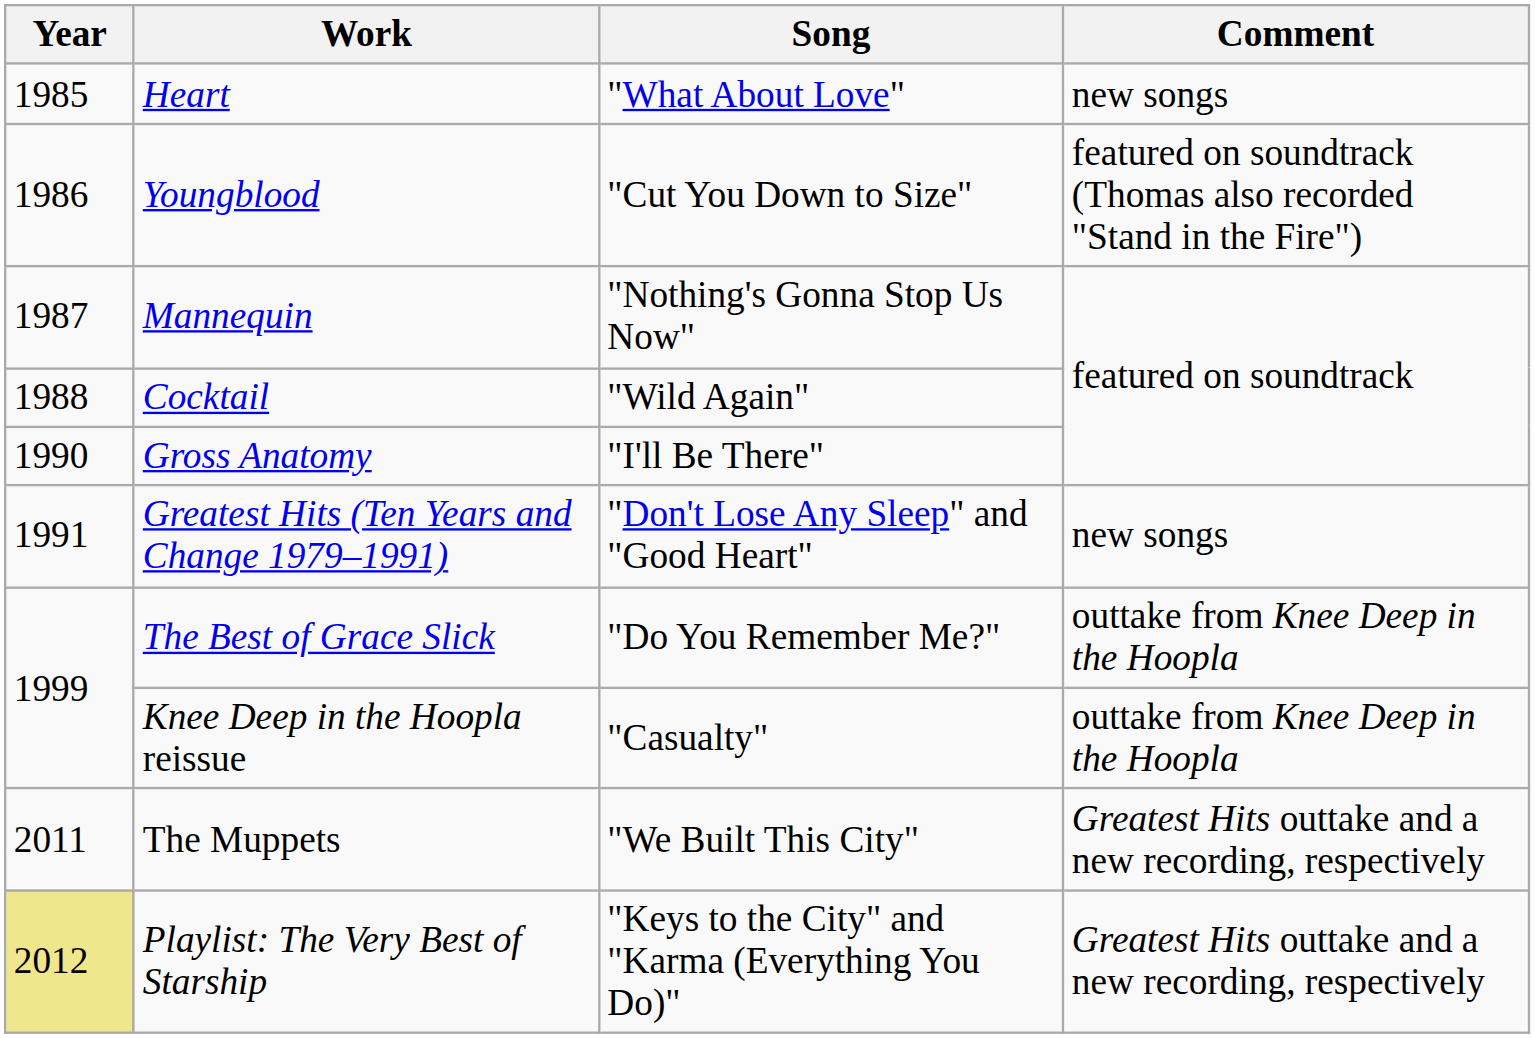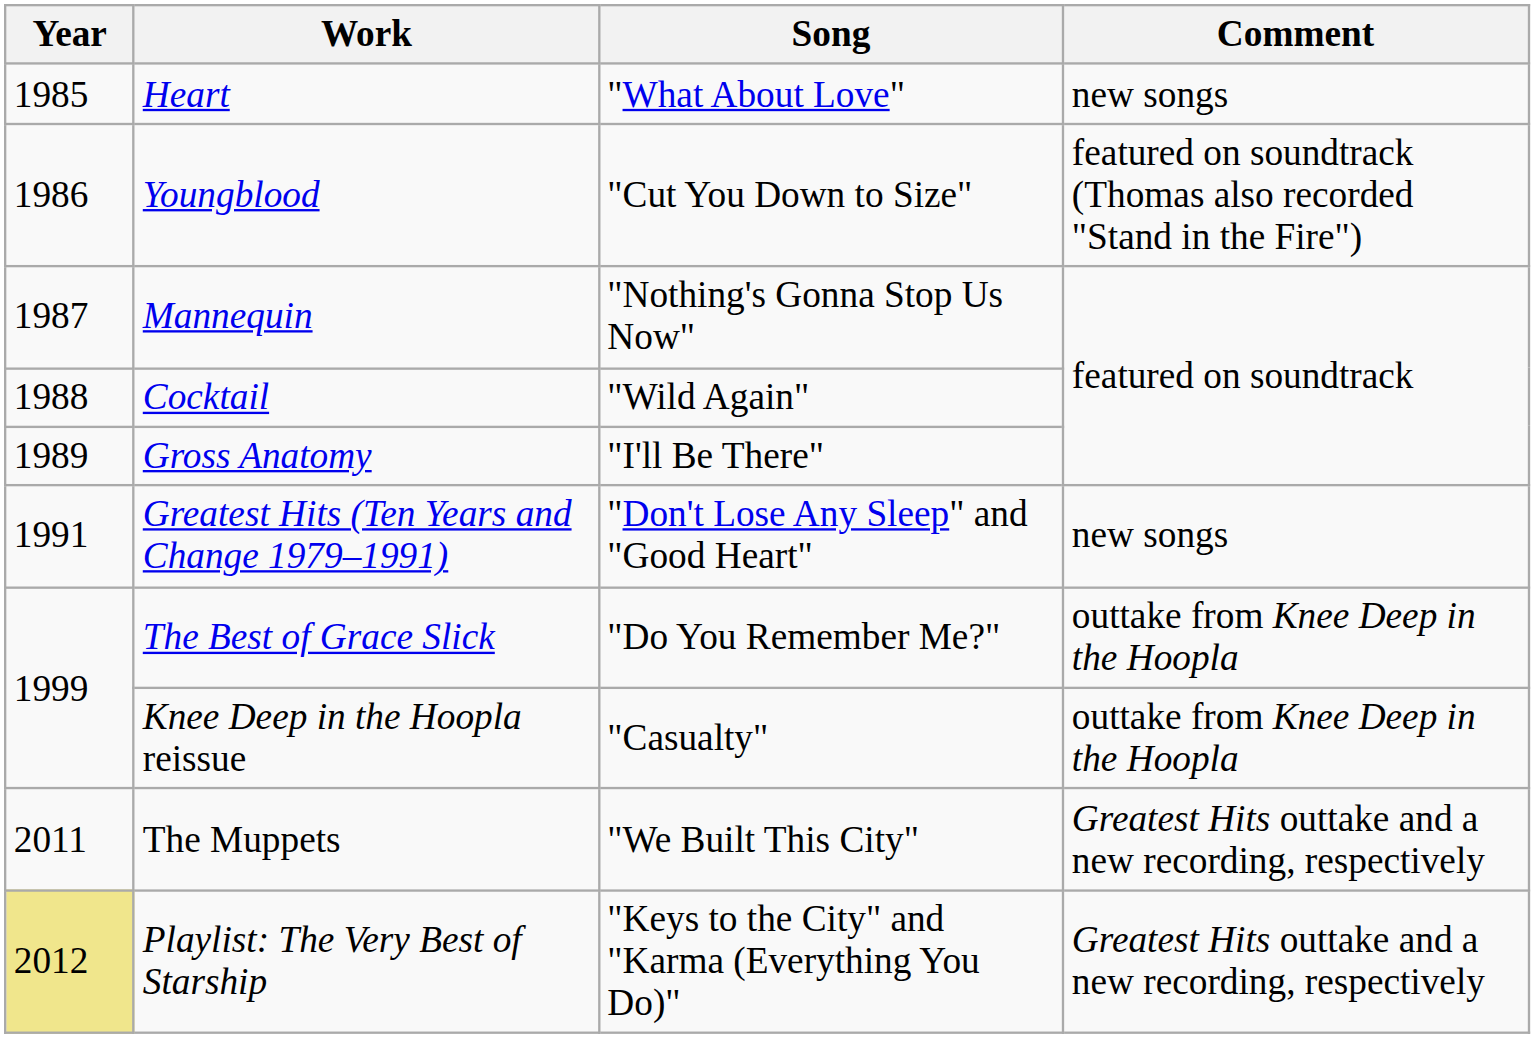Gross Anatomy | Year: 1990 -> 1989
